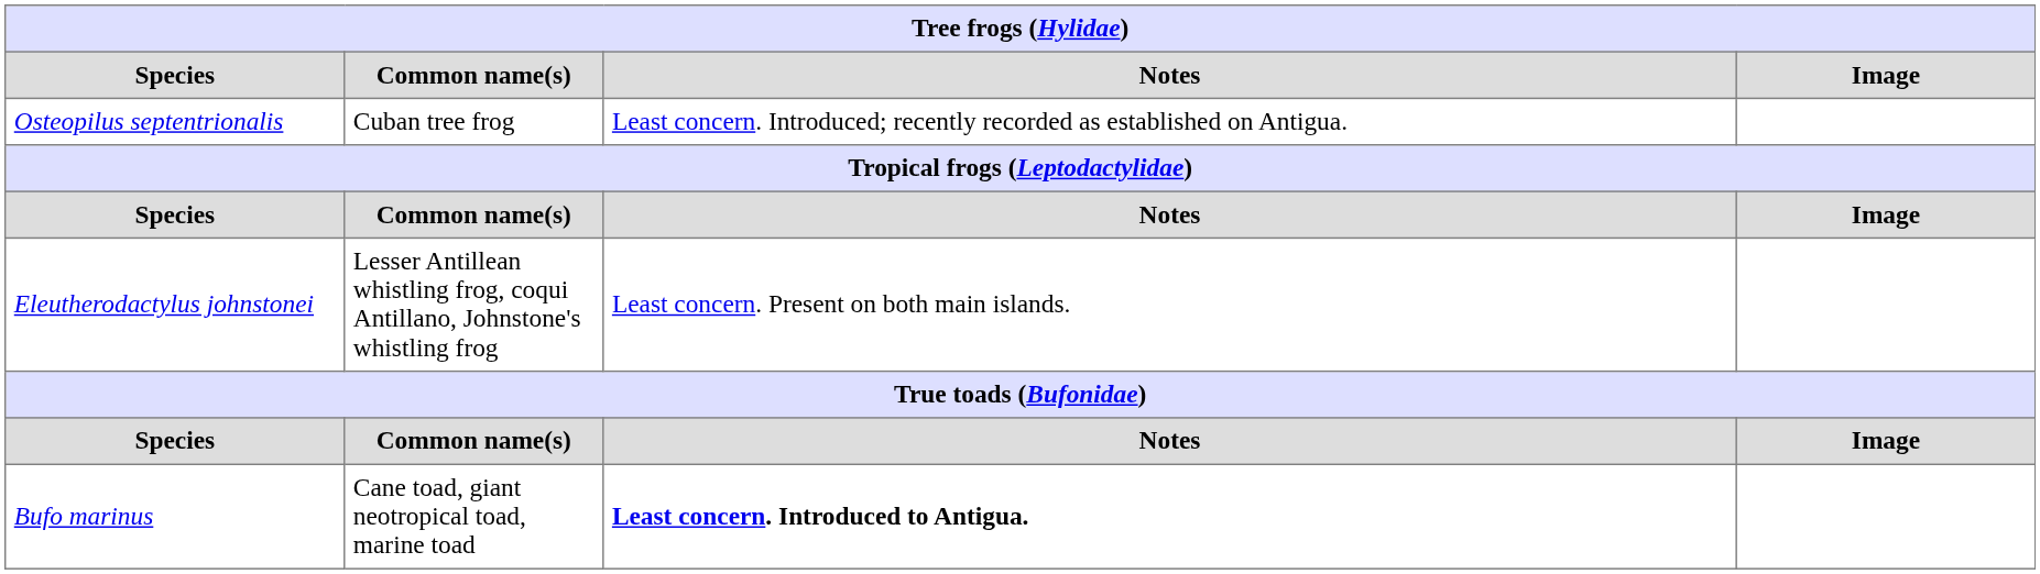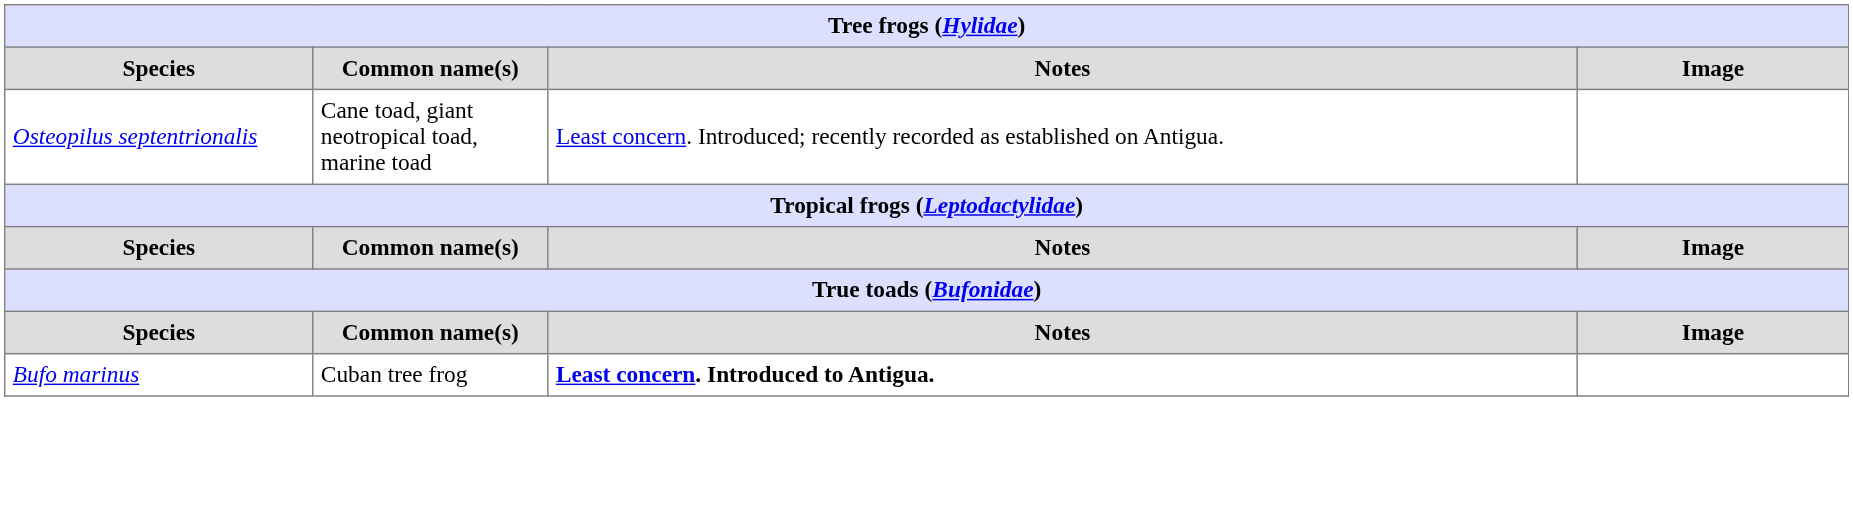Osteopilus septentrionalis | Common name(s): Cuban tree frog -> Cane toad, giant neotropical toad, marine toad
- row: Eleutherodactylus johnstonei | Lesser Antillean whistling frog, coqui Antillano, Johnstone's whistling frog | Least concern. Present on both main islands.
Bufo marinus | Common name(s): Cane toad, giant neotropical toad, marine toad -> Cuban tree frog
